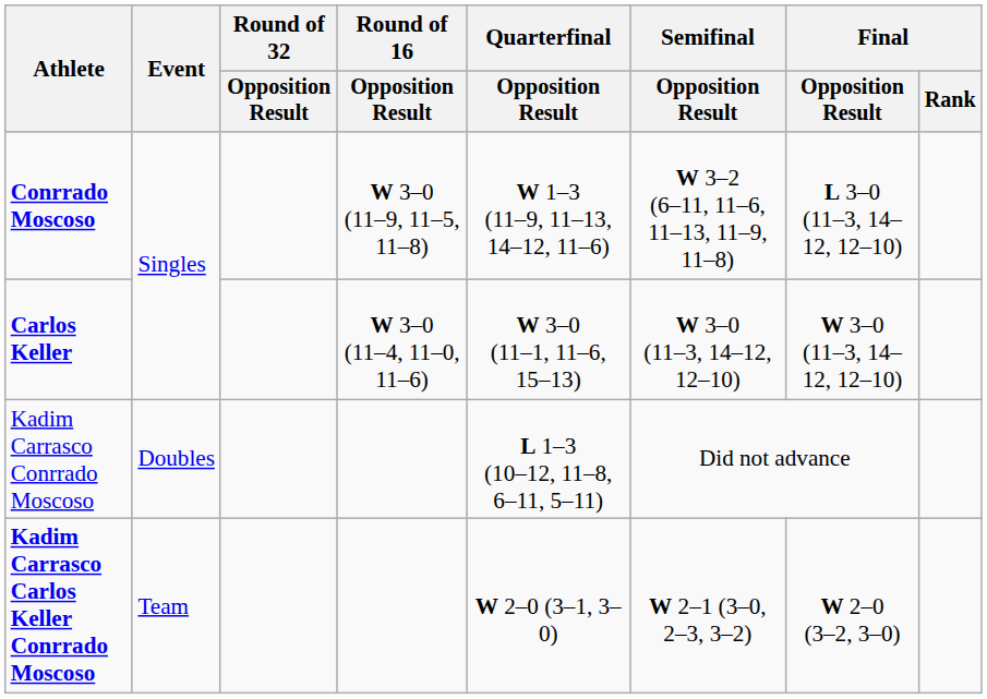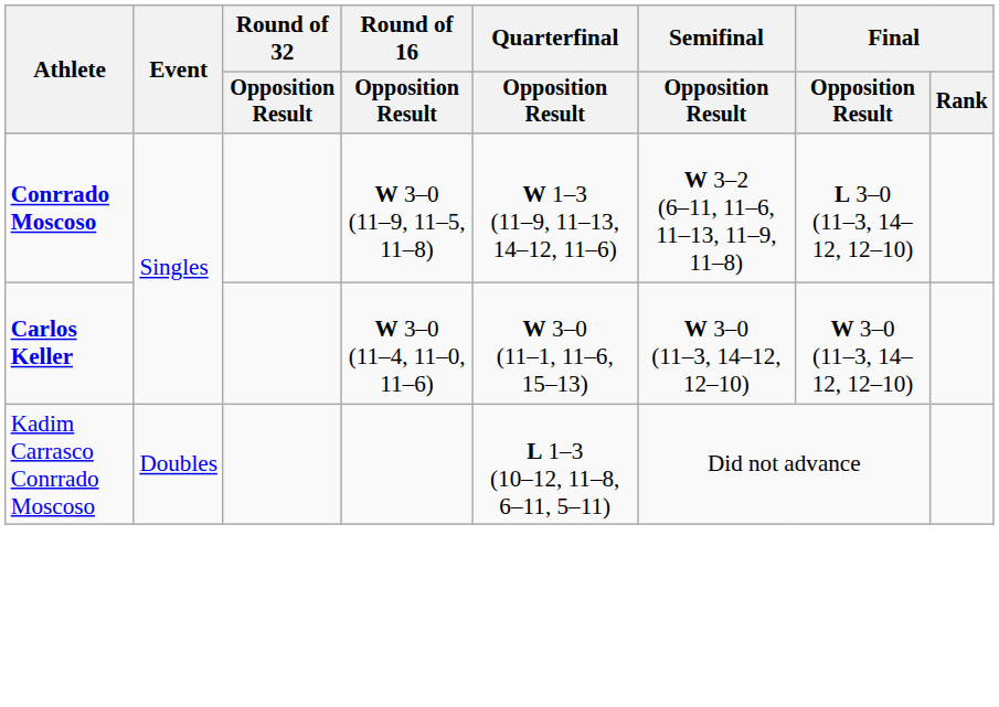- row: Kadim Carrasco Carlos Keller Conrrado Moscoso | Team | W 2–0 (3–1, 3–0) | W 2–1 (3–0, 2–3, 3–2) | W 2–0 (3–2, 3–0)
